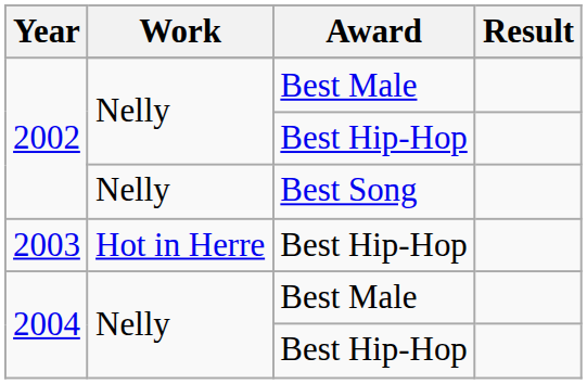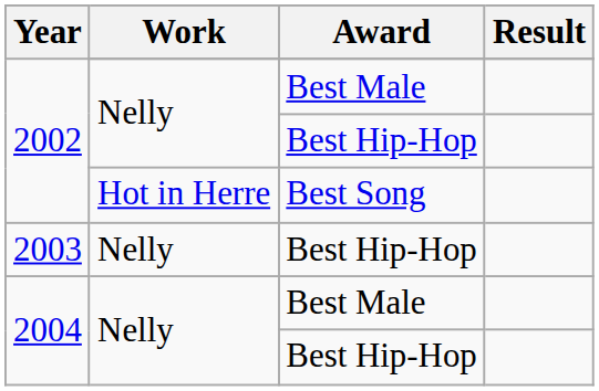Best Song | Work: Nelly -> Hot in Herre
2003 / Best Hip-Hop | Work: Hot in Herre -> Nelly
